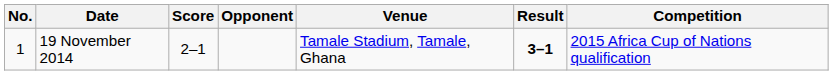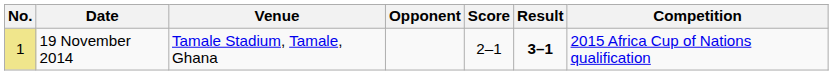columns swapped: Venue <-> Score
19 November 2014 | No.: no background -> khaki background
